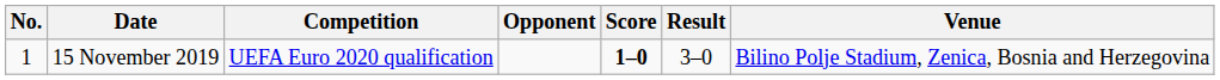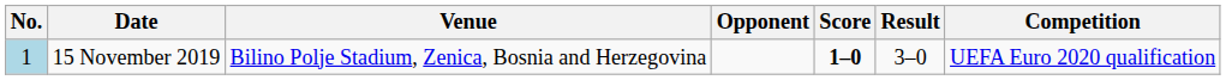columns swapped: Venue <-> Competition
15 November 2019 | No.: no background -> lightblue background
